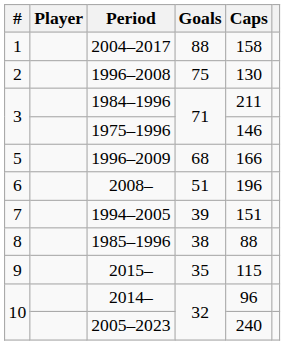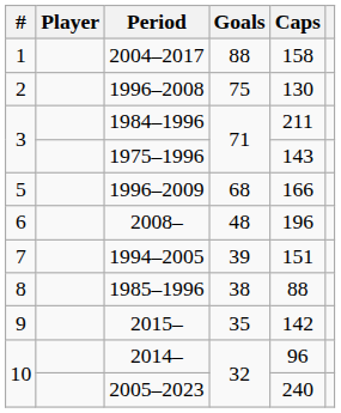1975–1996 | Caps: 146 -> 143
2008– | Goals: 51 -> 48
2015– | Caps: 115 -> 142
